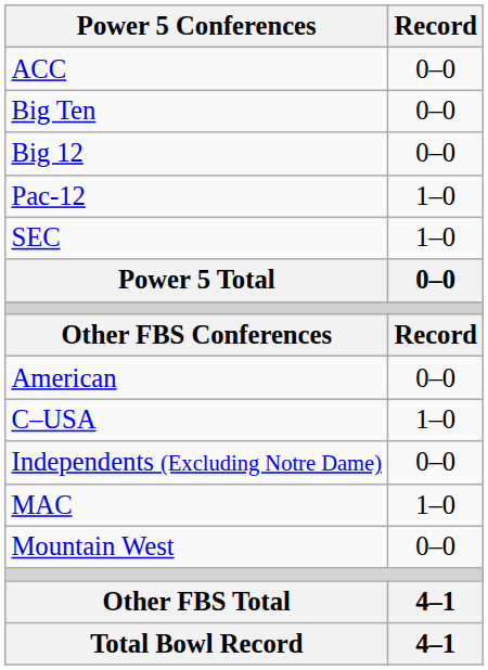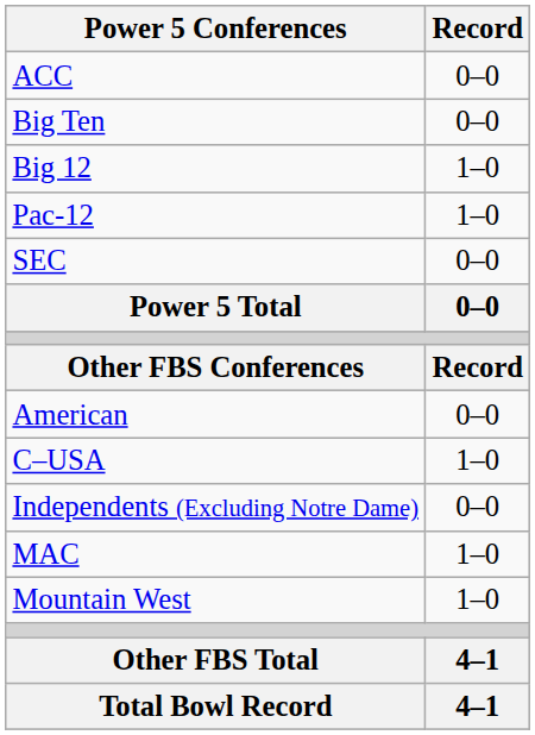Big 12 | Record: 0–0 -> 1–0
SEC | Record: 1–0 -> 0–0
Mountain West | Record: 0–0 -> 1–0
